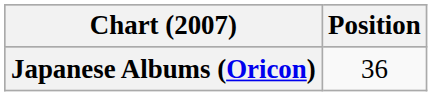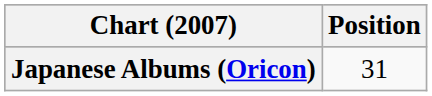Japanese Albums (Oricon) | Position: 36 -> 31
